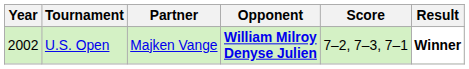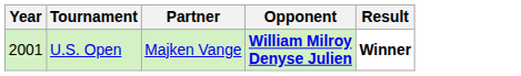- column: Score | 7–2, 7–3, 7–1
U.S. Open | Year: 2002 -> 2001
